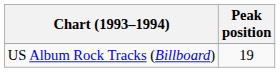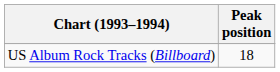US Album Rock Tracks (Billboard) | Peak position: 19 -> 18
